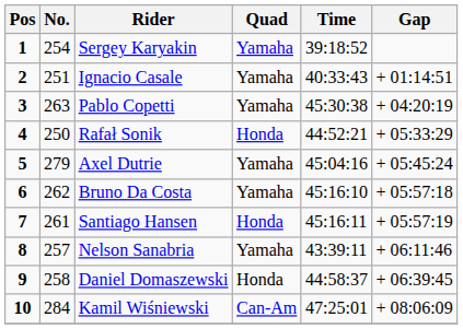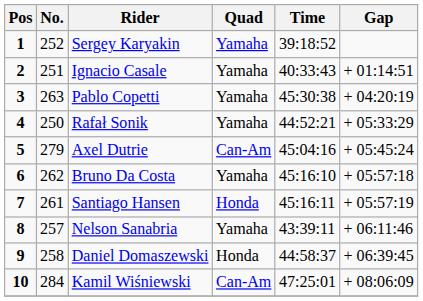Sergey Karyakin | No.: 254 -> 252
Rafał Sonik | Quad: Honda -> Yamaha
Axel Dutrie | Quad: Yamaha -> Can-Am
